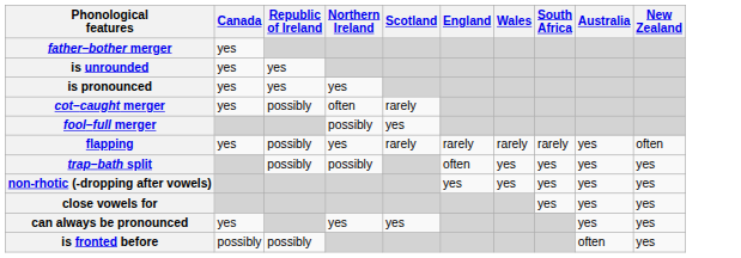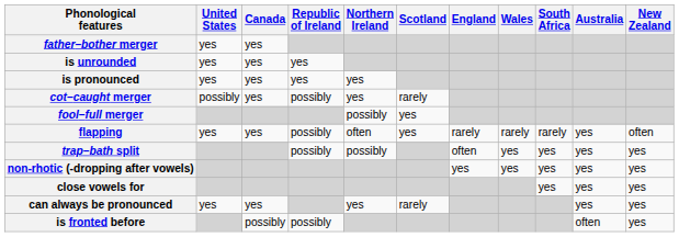+ column: United States | yes | yes | yes | possibly | yes | yes
cot–caught merger | Northern Ireland: often -> yes
flapping | Northern Ireland: yes -> often
flapping | Scotland: rarely -> yes
can always be pronounced | Scotland: yes -> rarely
